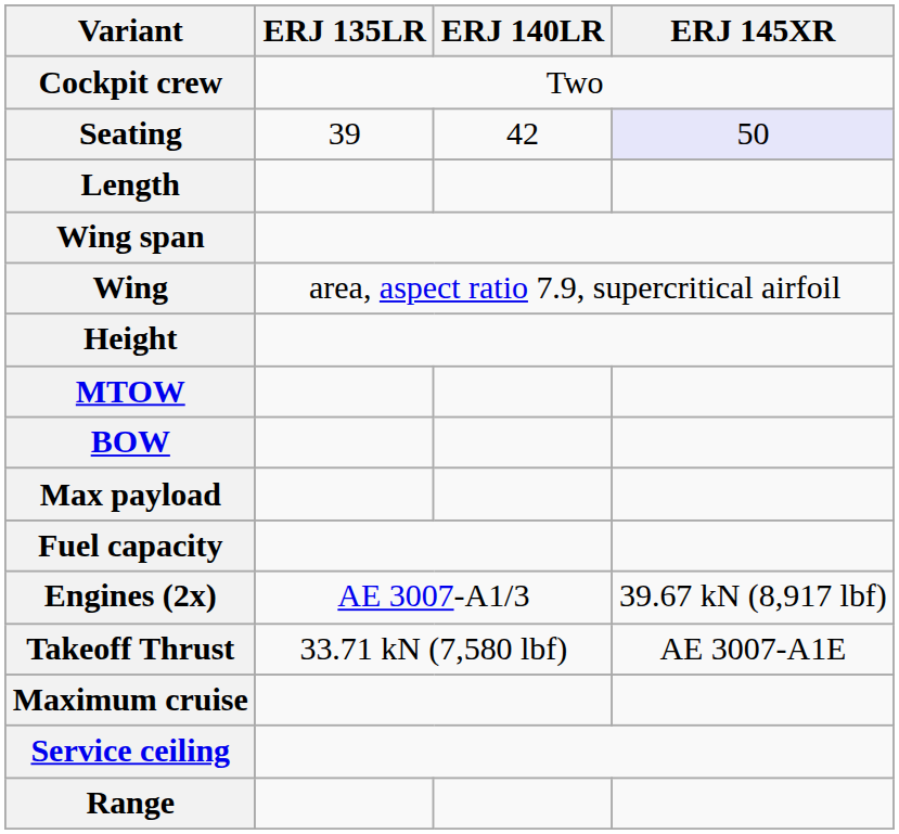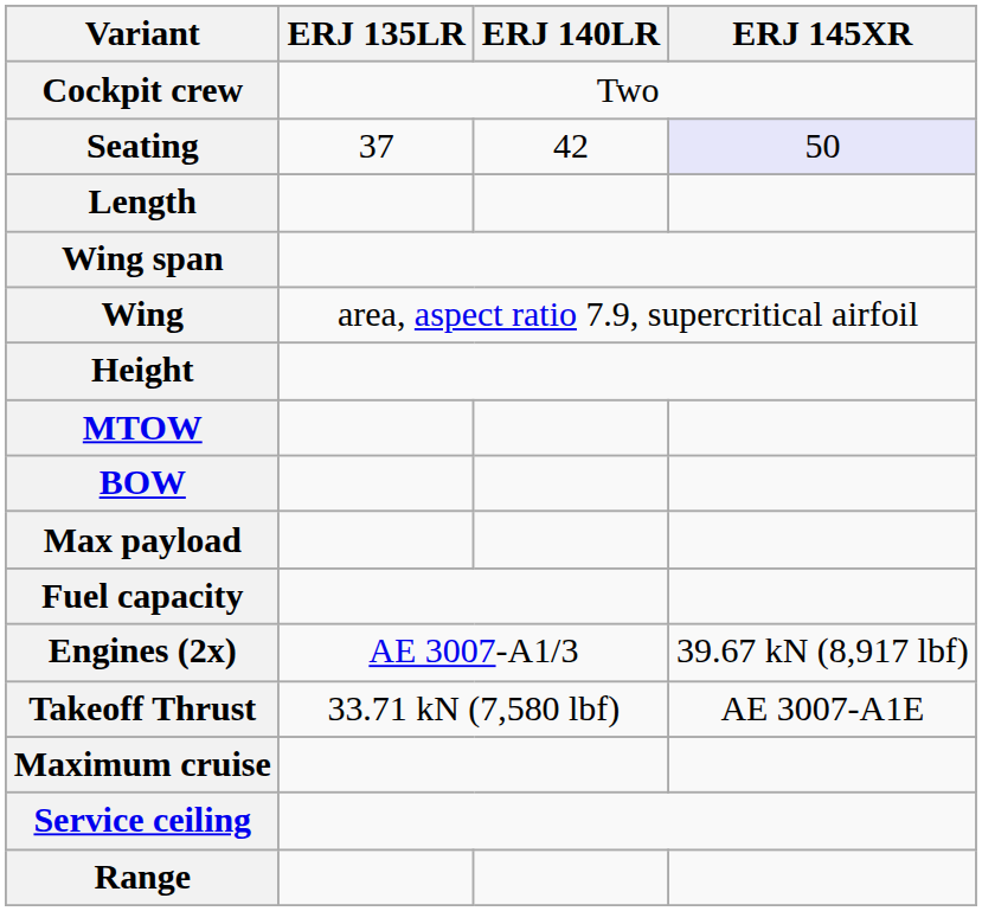Seating | ERJ 135LR: 39 -> 37
